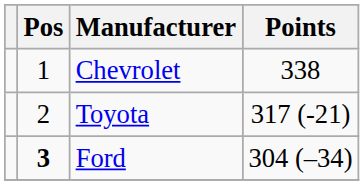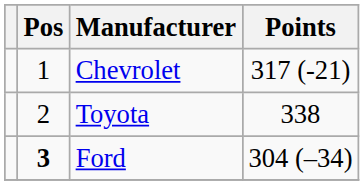Chevrolet | Points: 338 -> 317 (-21)
Toyota | Points: 317 (-21) -> 338
